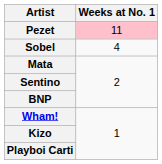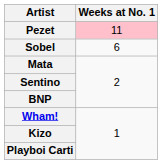Sobel | Weeks at No. 1: 4 -> 6
